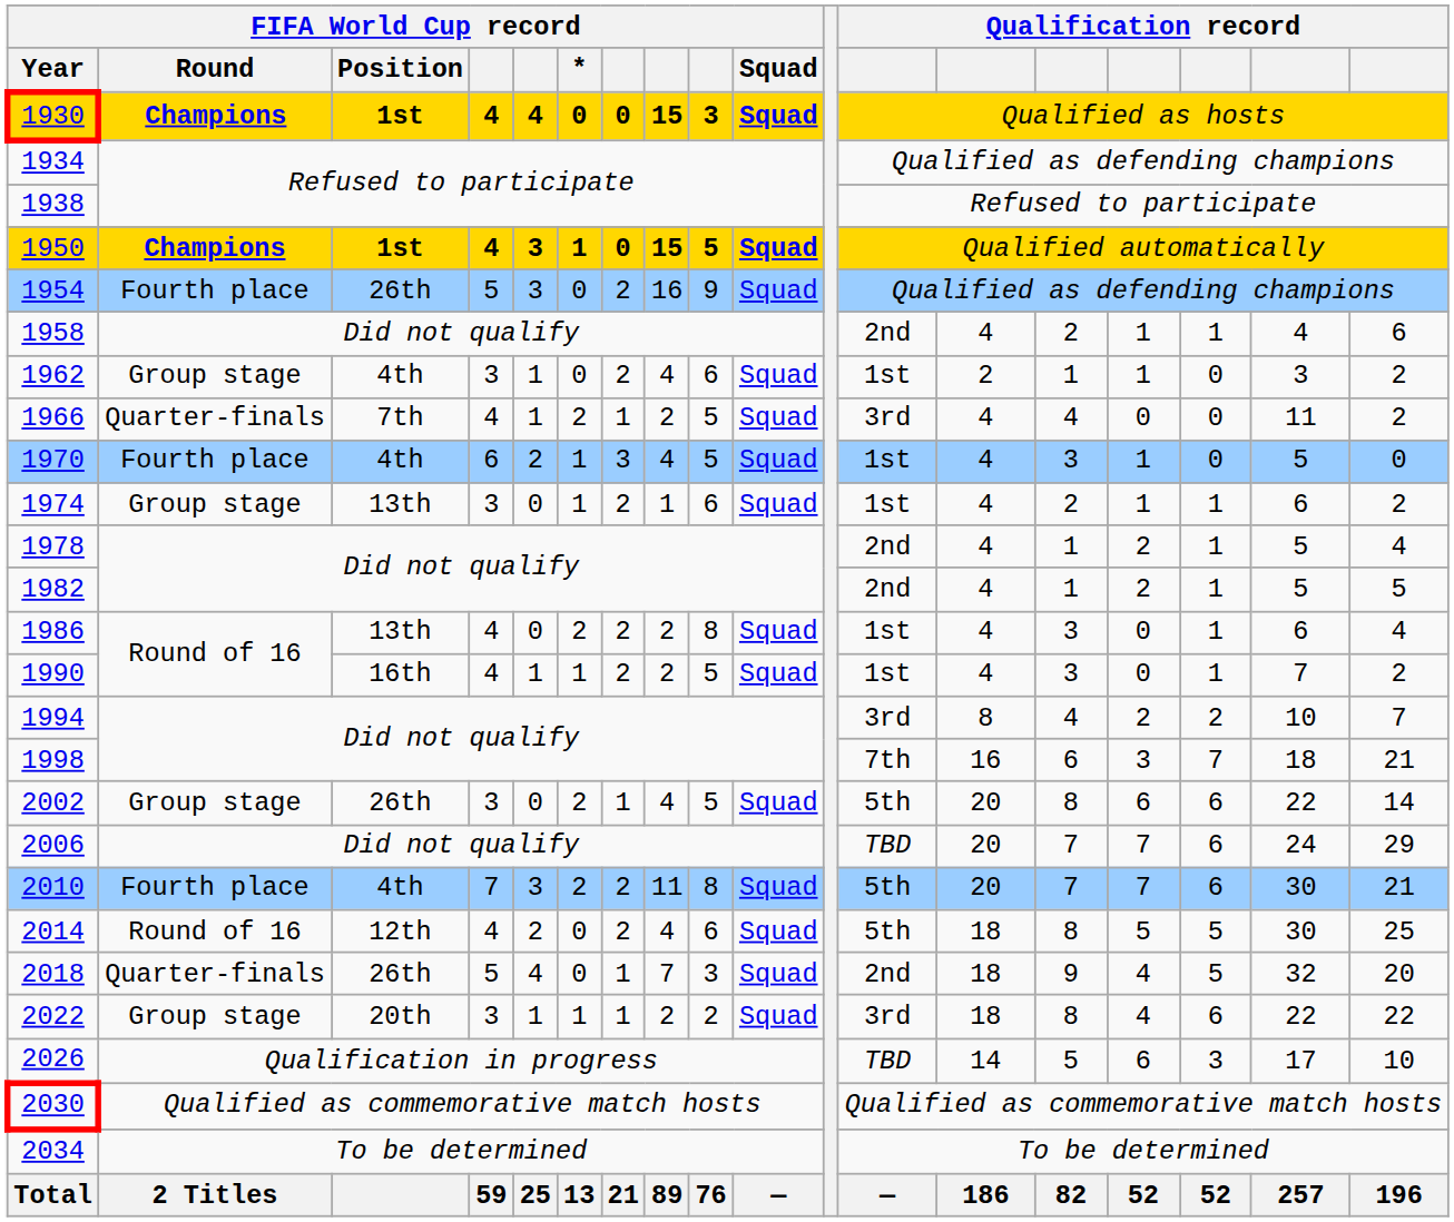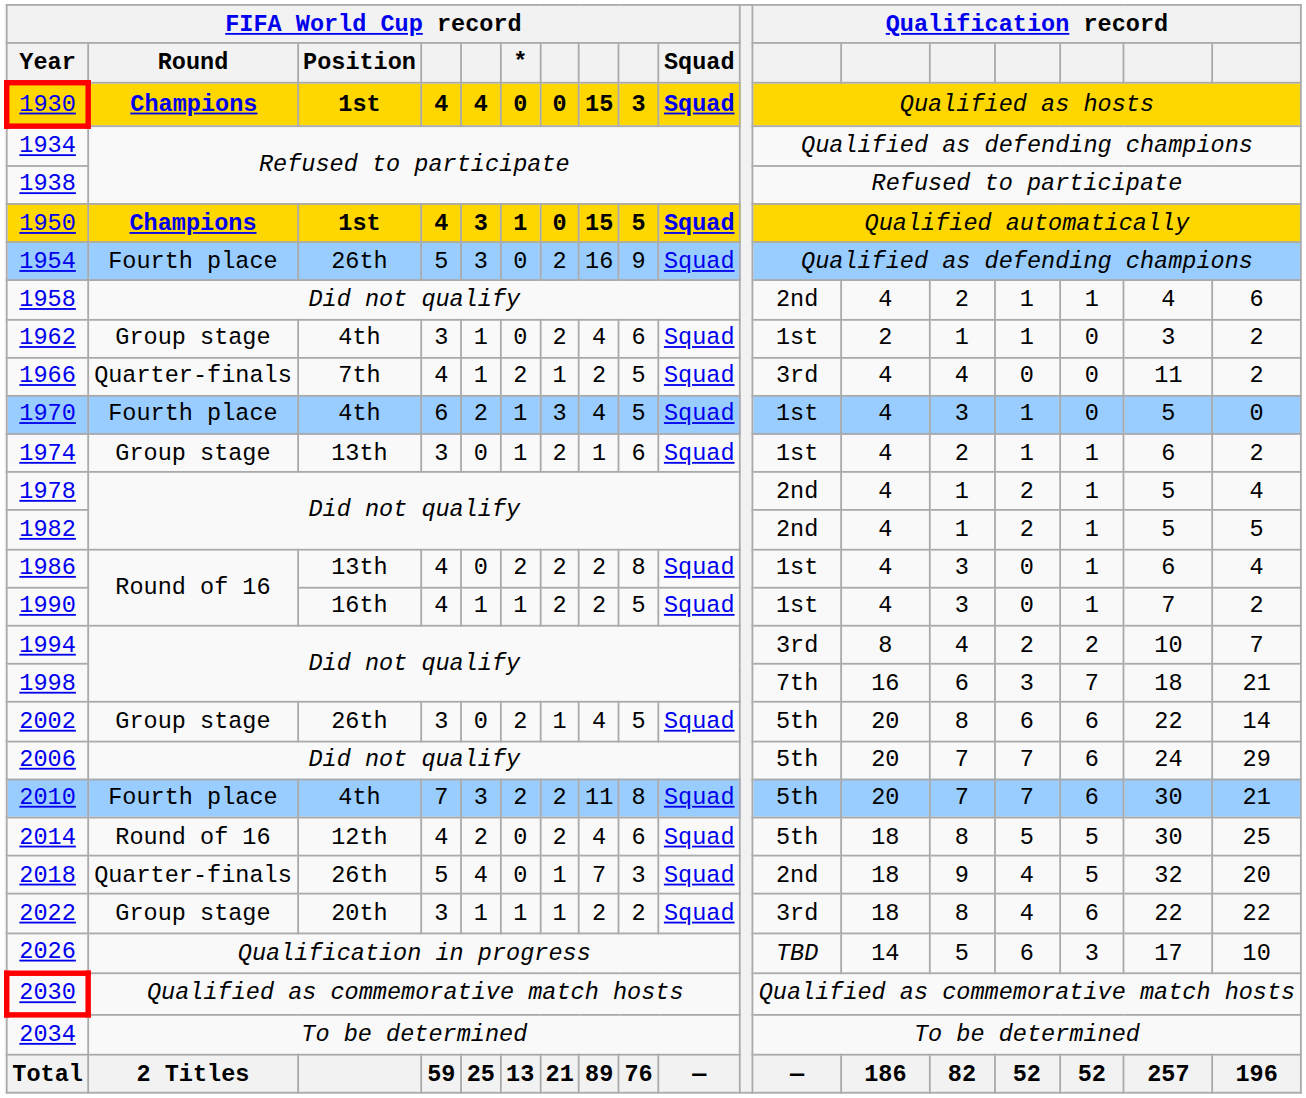2006 | column 12: TBD -> 5th
